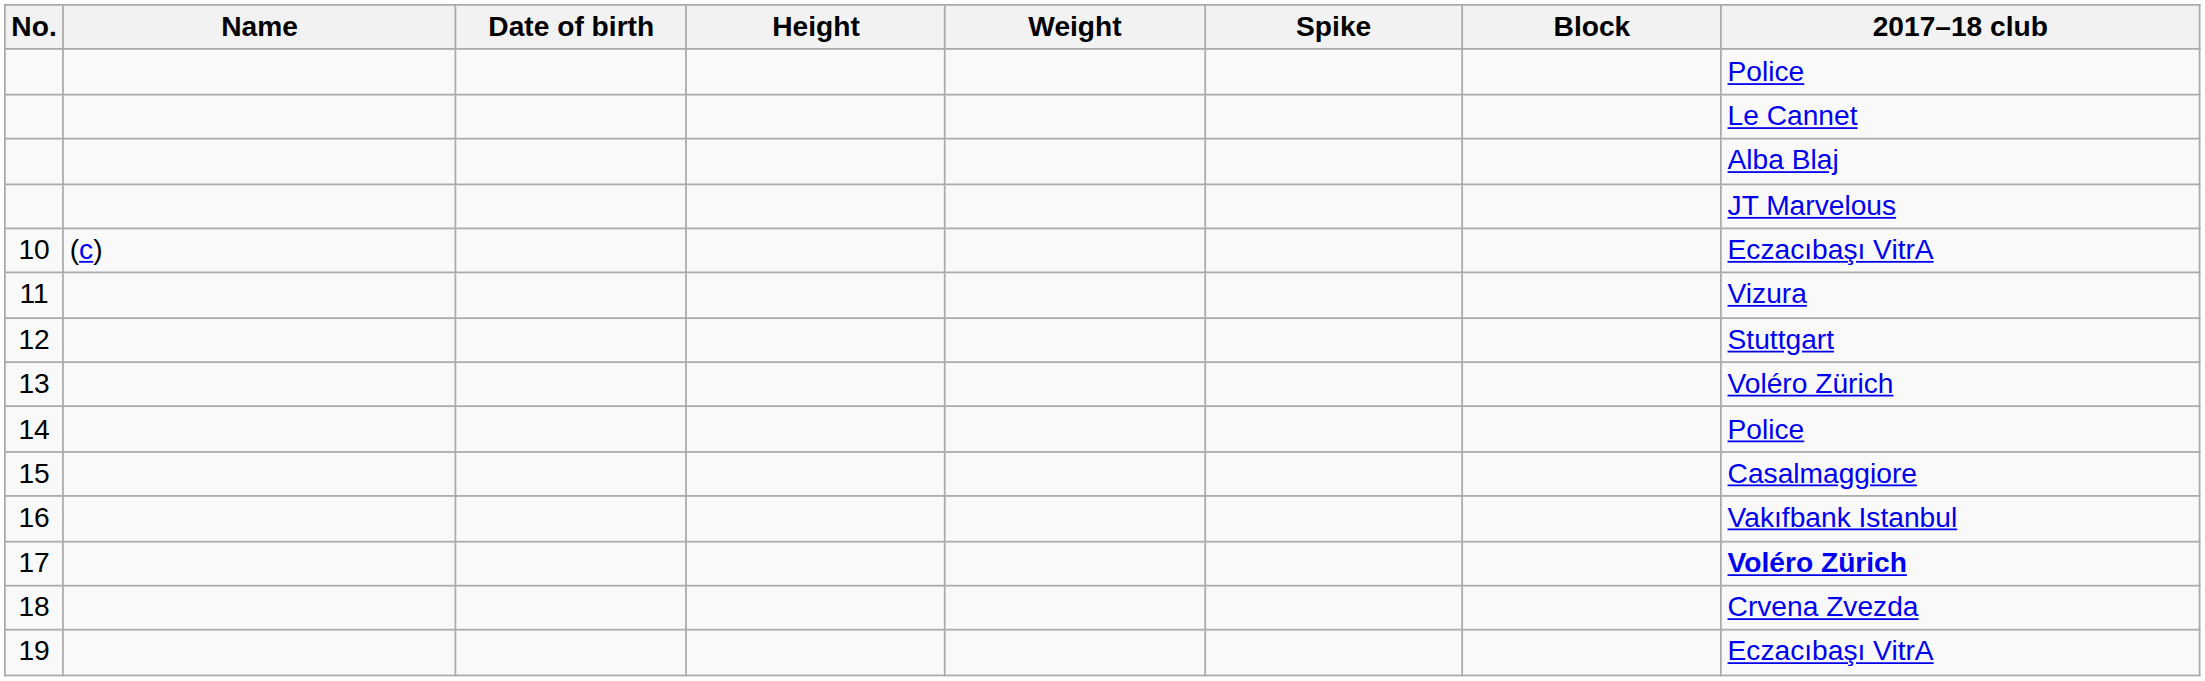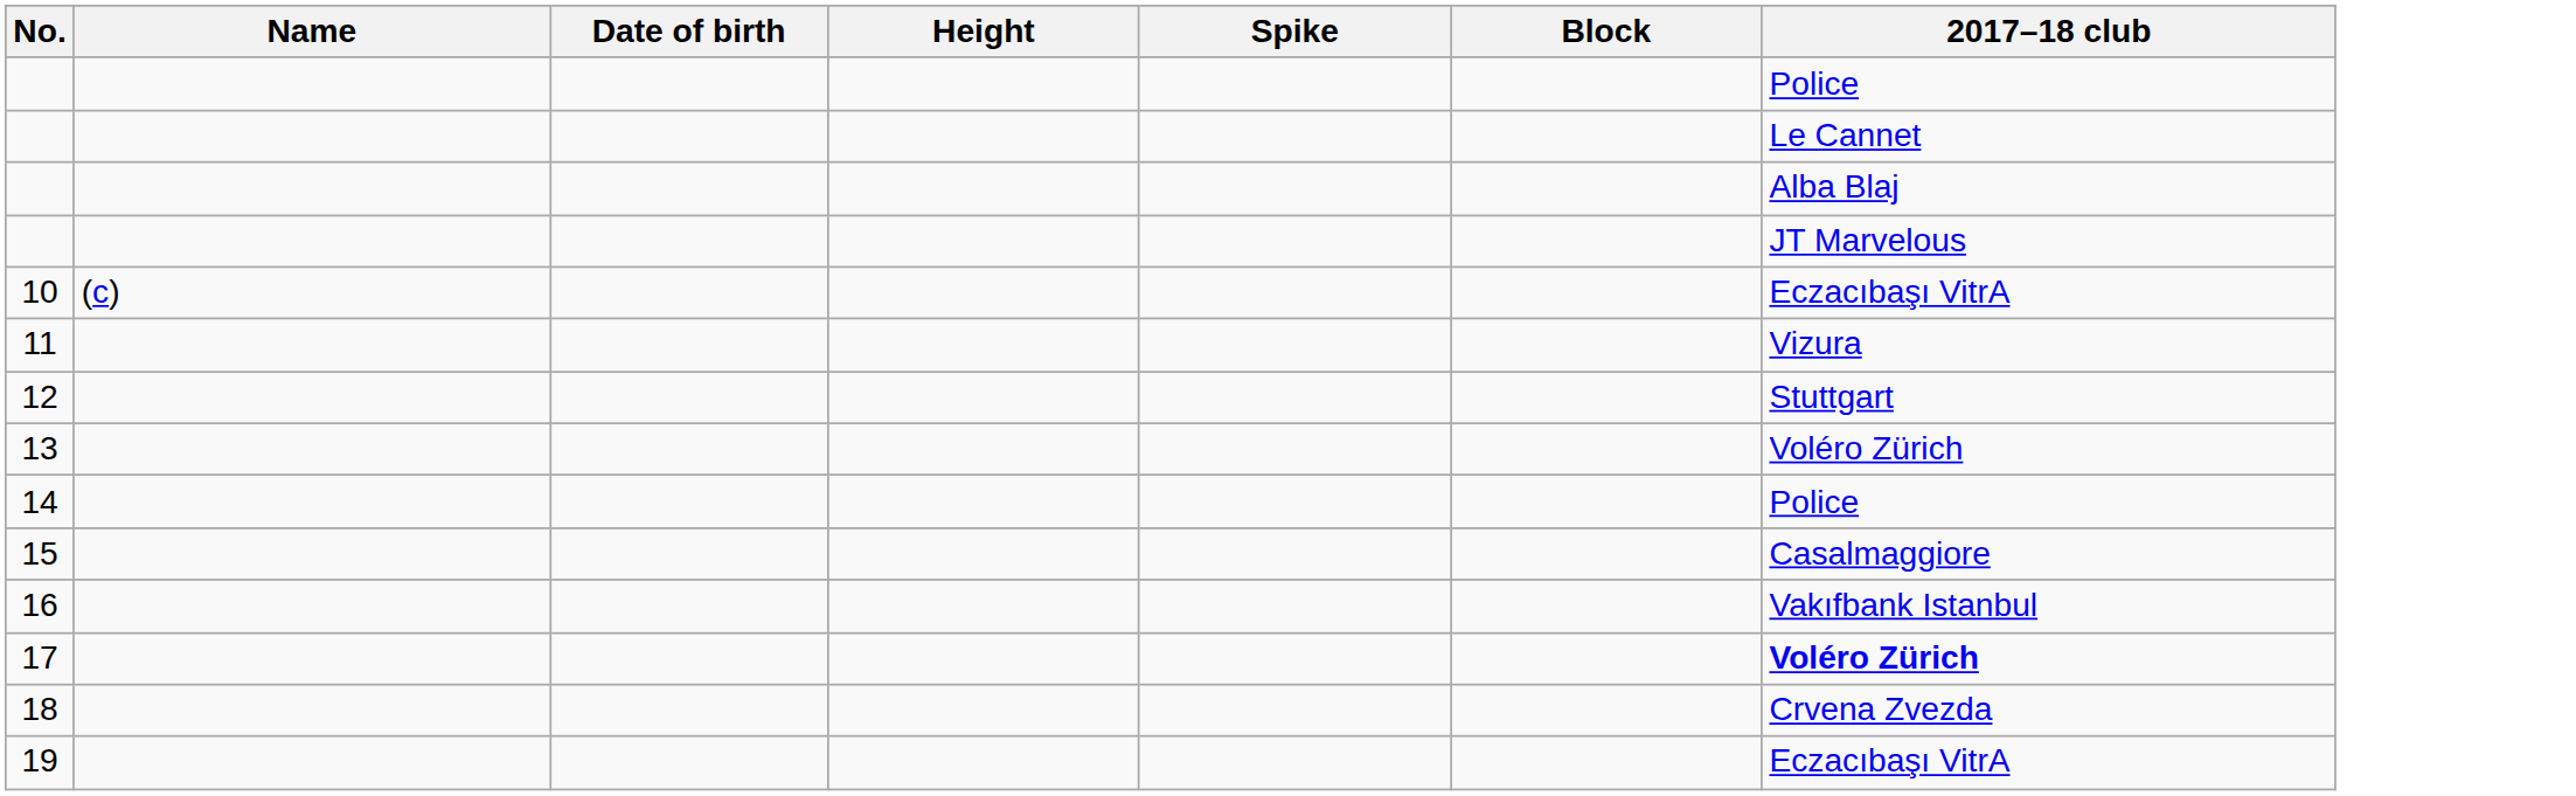- column: Weight
